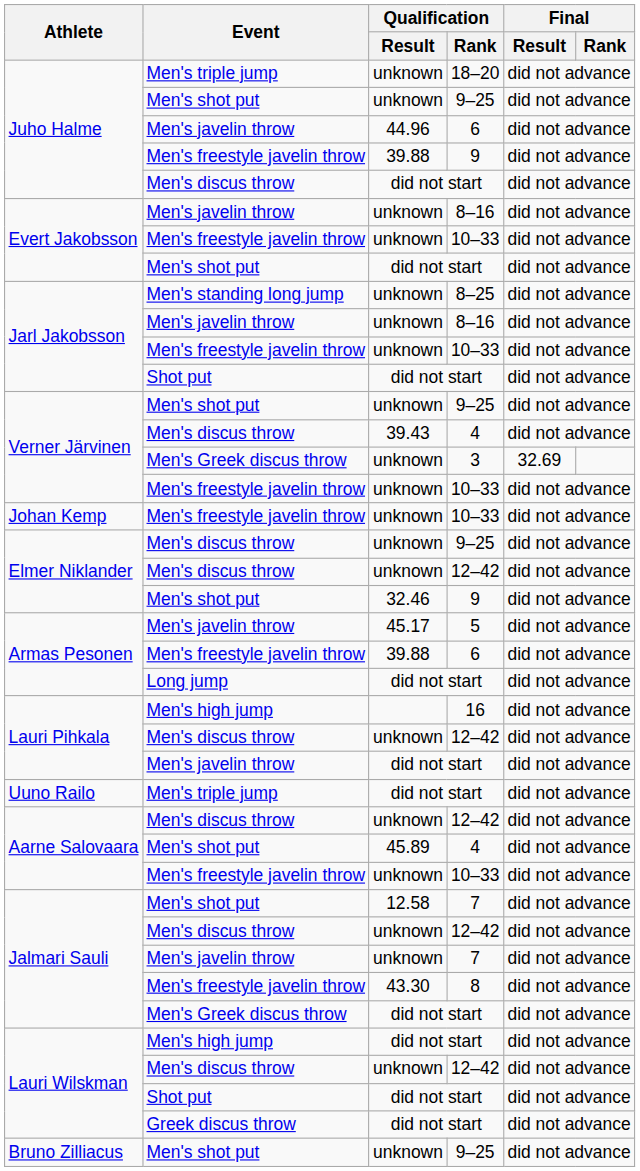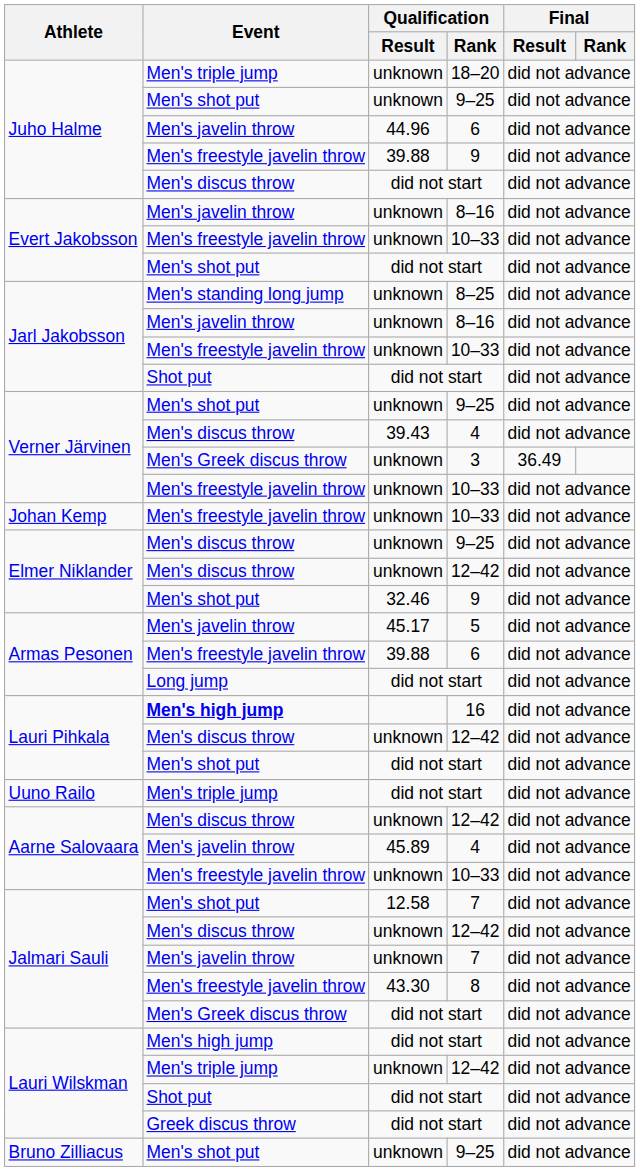3 | Final / Result: 32.69 -> 36.49
16 | Event: normal -> bold
Lauri Pihkala / did not start | Event: Men's javelin throw -> Men's shot put
Aarne Salovaara / 4 | Event: Men's shot put -> Men's javelin throw
Lauri Wilskman / 12–42 | Event: Men's discus throw -> Men's triple jump
